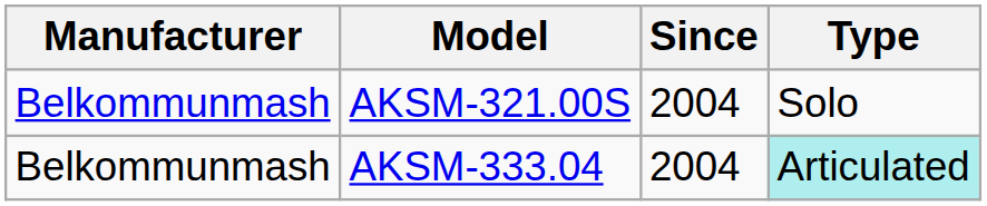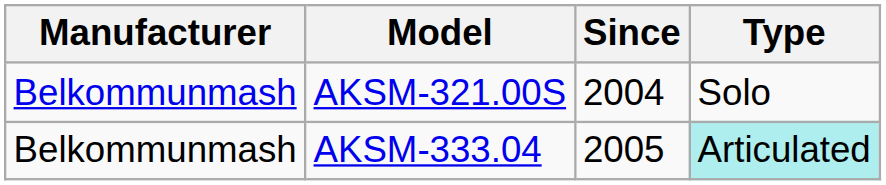AKSM-333.04 | Since: 2004 -> 2005
